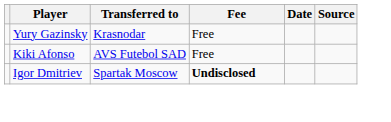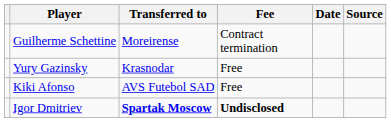+ row: Guilherme Schettine | Moreirense | Contract termination
Igor Dmitriev | Transferred to: normal -> bold
